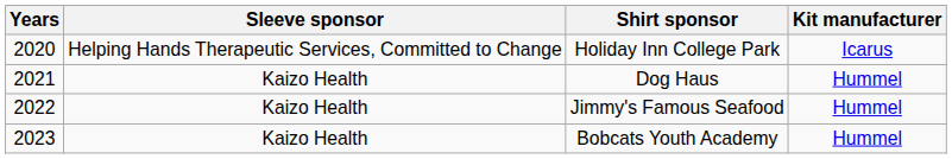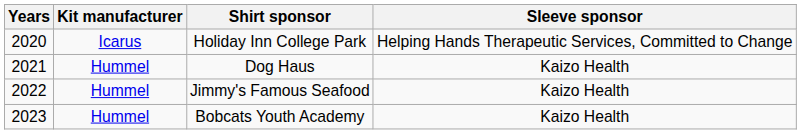columns swapped: Kit manufacturer <-> Sleeve sponsor
